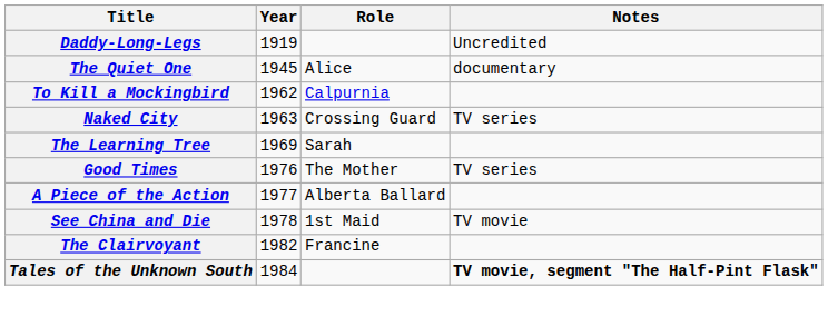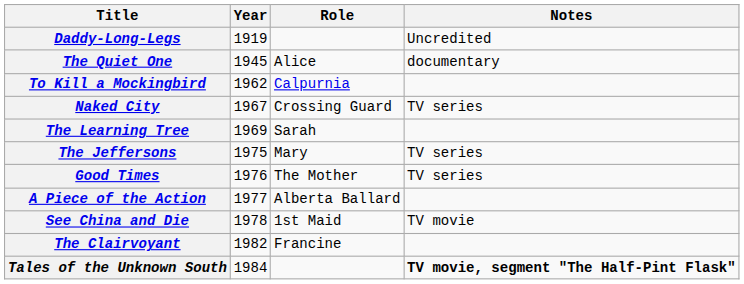Naked City | Year: 1963 -> 1967
+ row: The Jeffersons | 1975 | Mary | TV series
